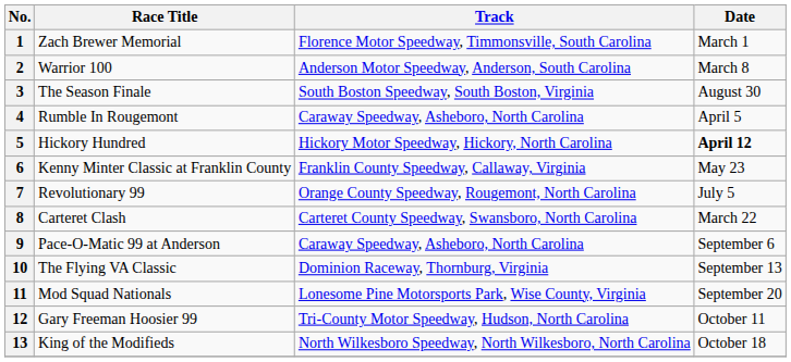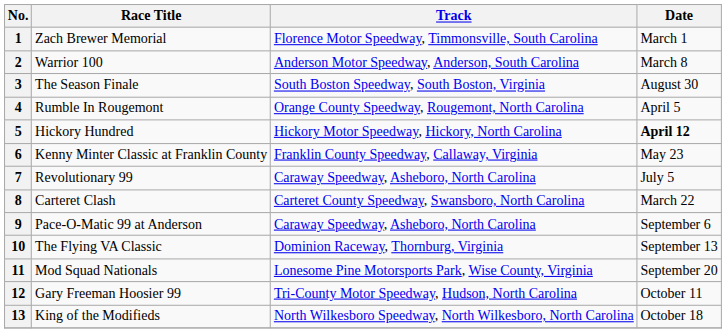4 | Track: Caraway Speedway, Asheboro, North Carolina -> Orange County Speedway, Rougemont, North Carolina
7 | Track: Orange County Speedway, Rougemont, North Carolina -> Caraway Speedway, Asheboro, North Carolina
